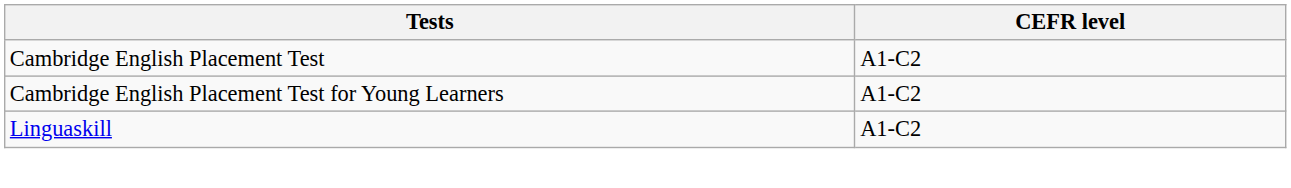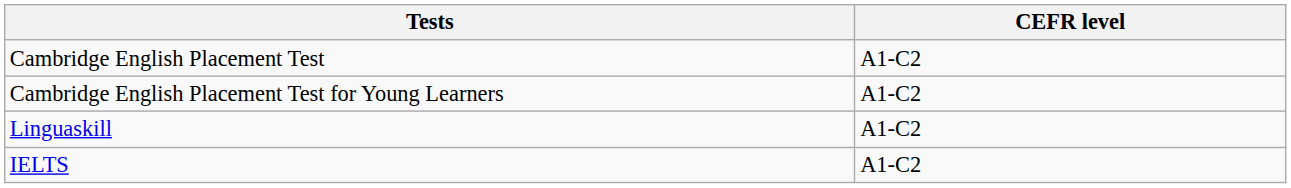+ row: IELTS | A1-C2
